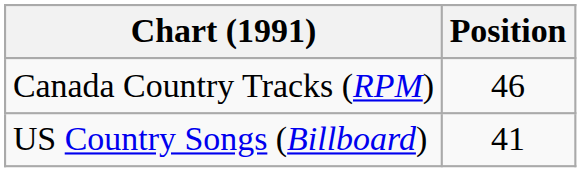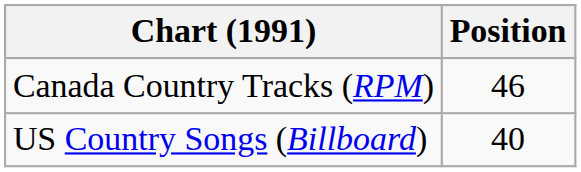US Country Songs (Billboard) | Position: 41 -> 40
